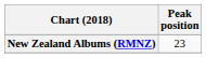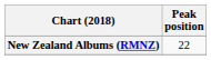New Zealand Albums (RMNZ) | Peak position: 23 -> 22
